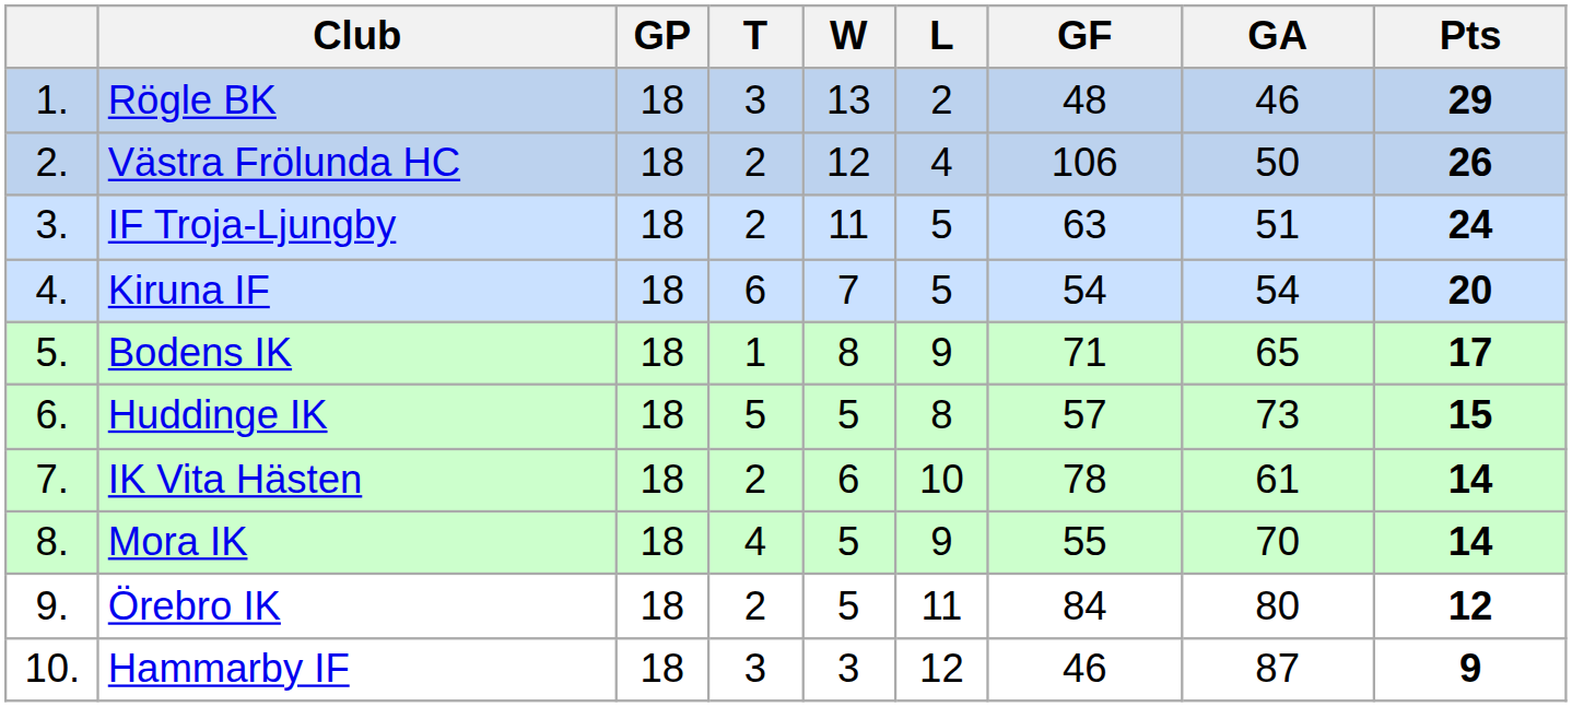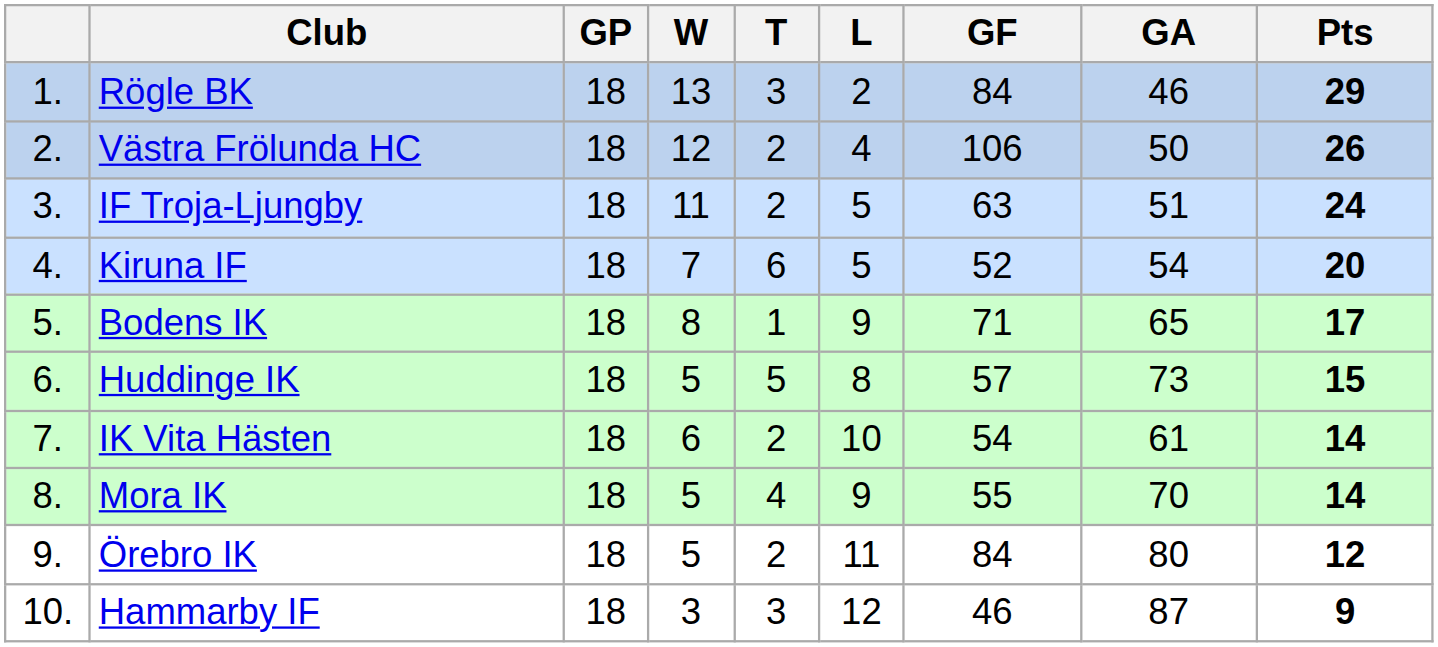columns swapped: W <-> T
Rögle BK | GF: 48 -> 84
Kiruna IF | GF: 54 -> 52
IK Vita Hästen | GF: 78 -> 54
